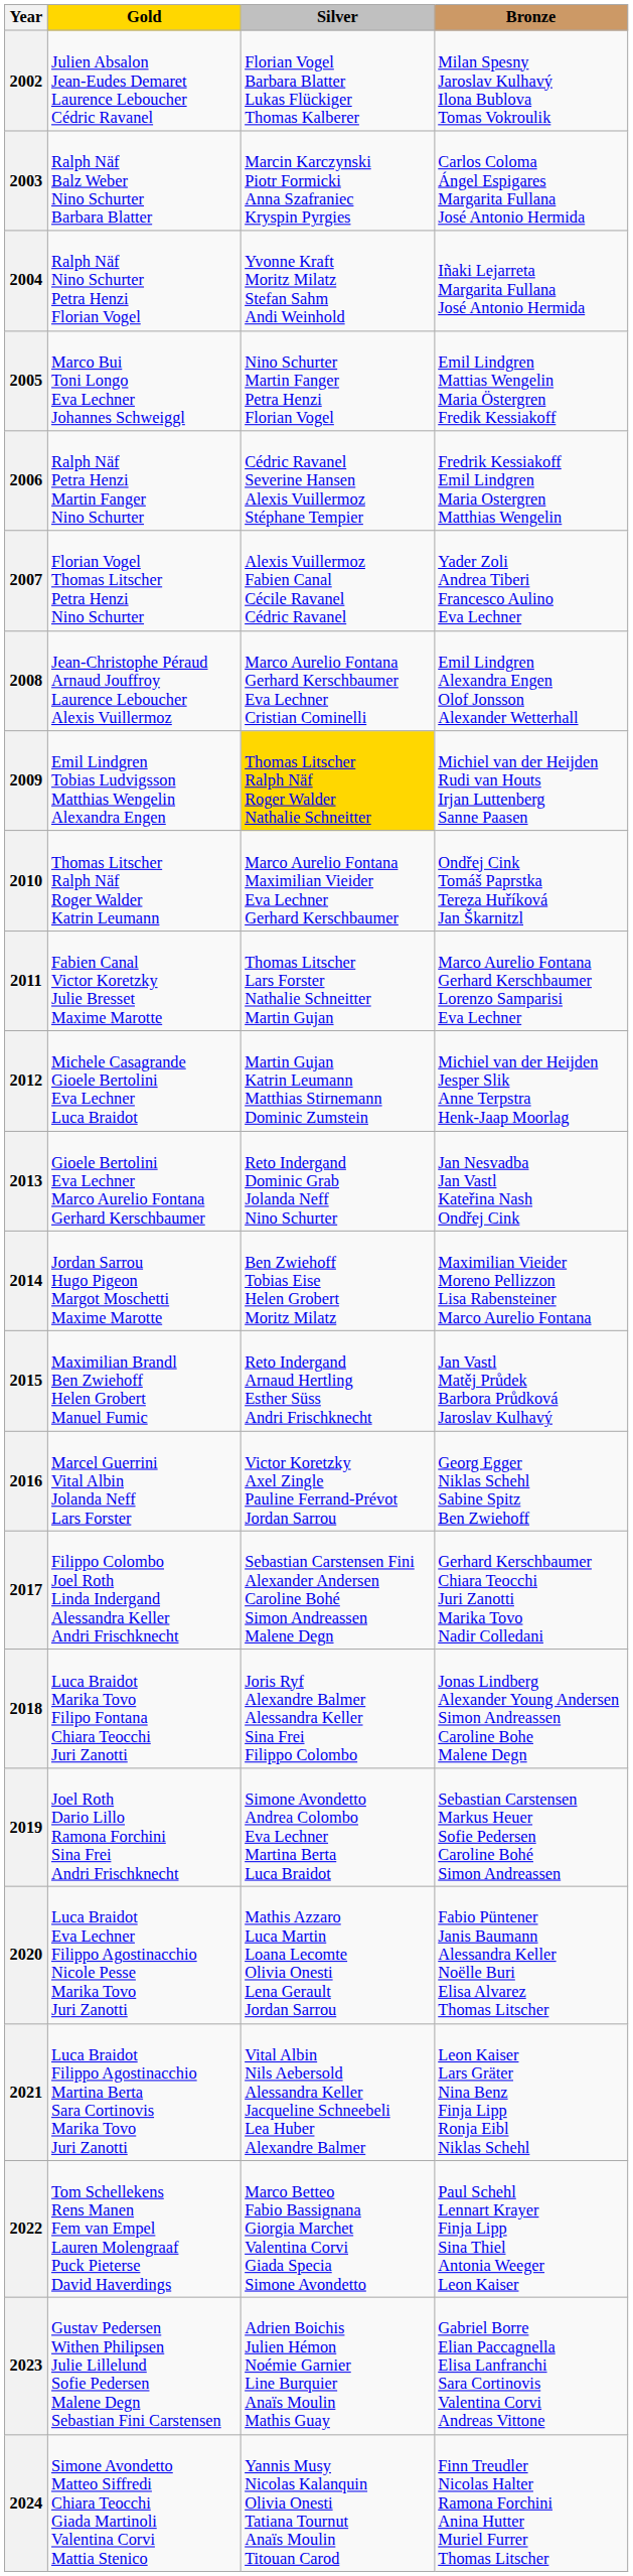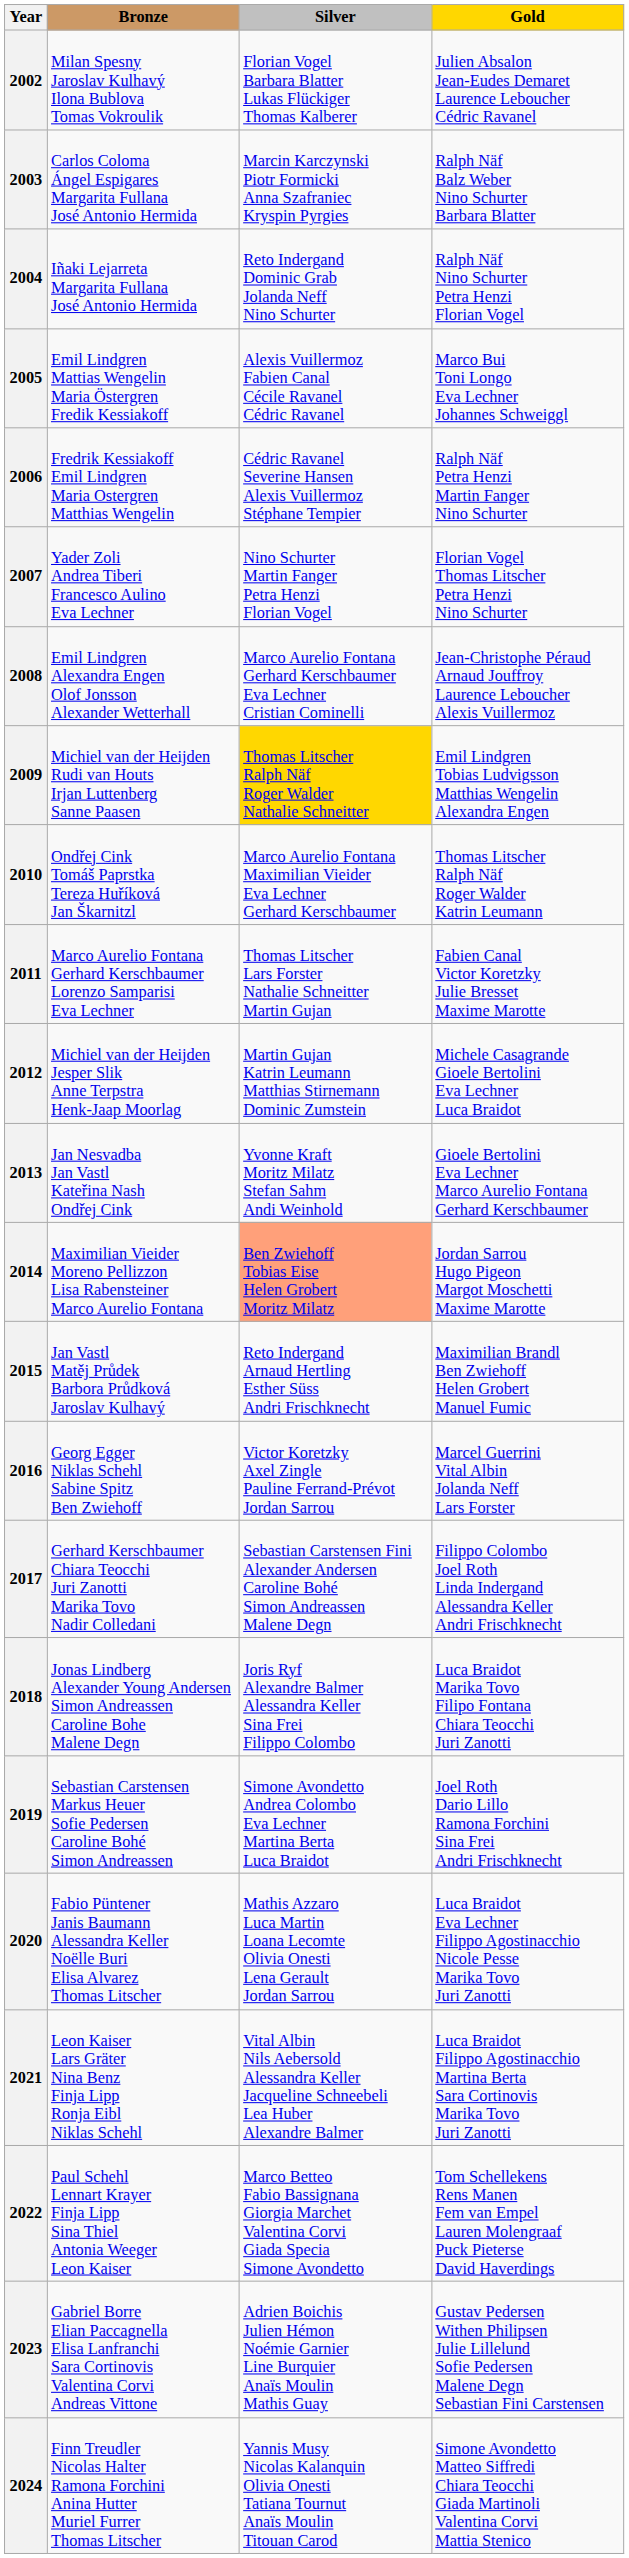columns swapped: Gold <-> Bronze
2004 | Silver: Yvonne Kraft Moritz Milatz Stefan Sahm Andi Weinhold -> Reto Indergand Dominic Grab Jolanda Neff Nino Schurter
2005 | Silver: Nino Schurter Martin Fanger Petra Henzi Florian Vogel -> Alexis Vuillermoz Fabien Canal Cécile Ravanel Cédric Ravanel
2007 | Silver: Alexis Vuillermoz Fabien Canal Cécile Ravanel Cédric Ravanel -> Nino Schurter Martin Fanger Petra Henzi Florian Vogel
2013 | Silver: Reto Indergand Dominic Grab Jolanda Neff Nino Schurter -> Yvonne Kraft Moritz Milatz Stefan Sahm Andi Weinhold
2014 | Silver: no background -> lightsalmon background
